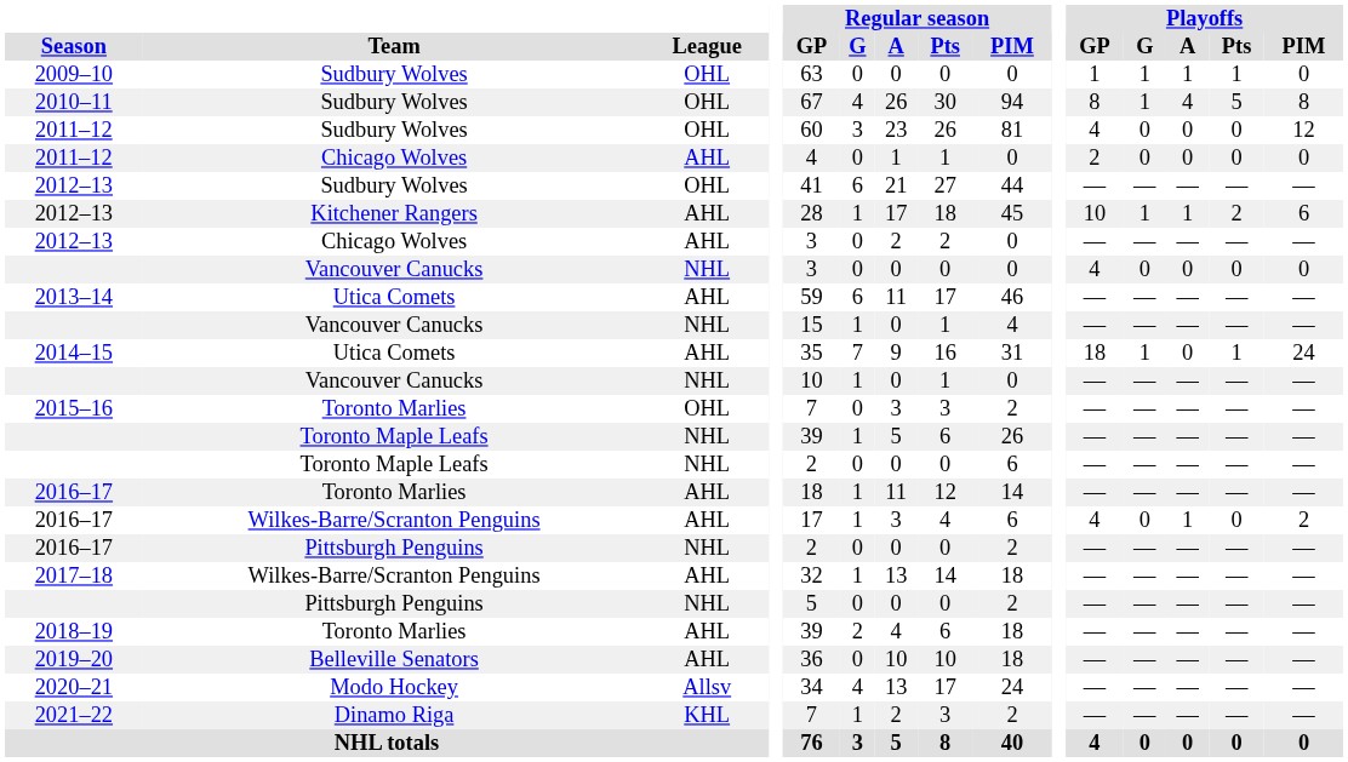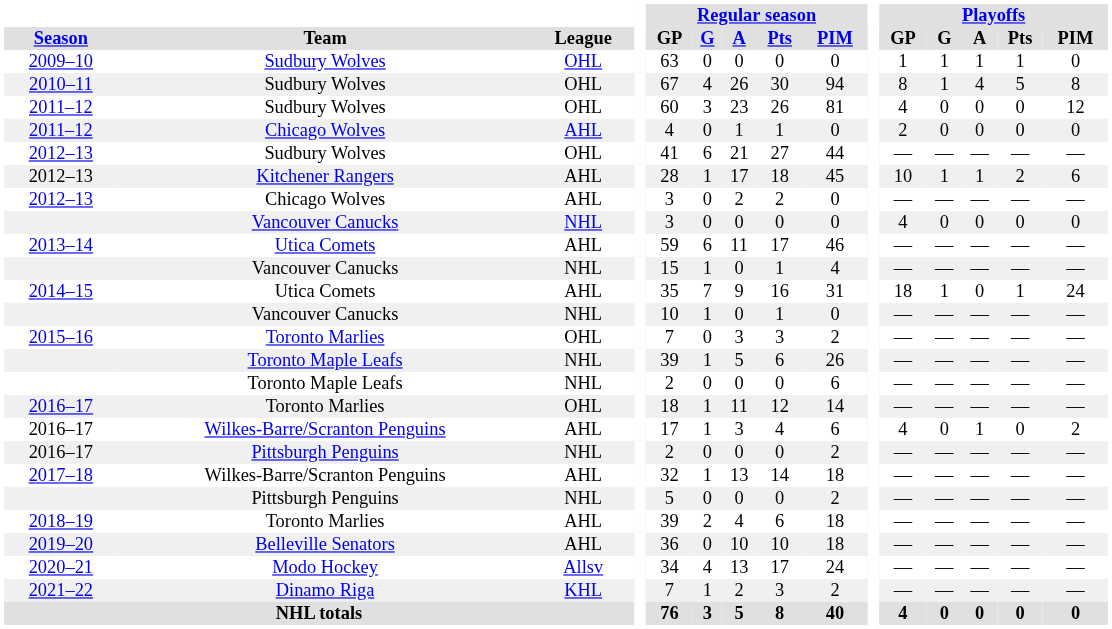2016–17 / Toronto Marlies | League: AHL -> OHL
